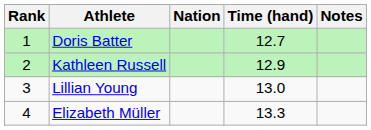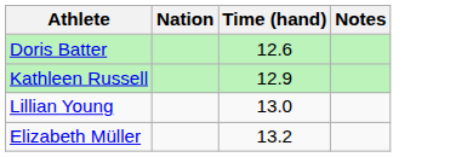- column: Rank | 1 | 2 | 3 | 4
Doris Batter | Time (hand): 12.7 -> 12.6
Elizabeth Müller | Time (hand): 13.3 -> 13.2
